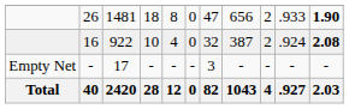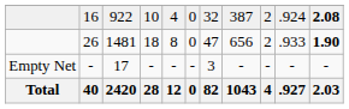rows swapped: 26 <-> 16
